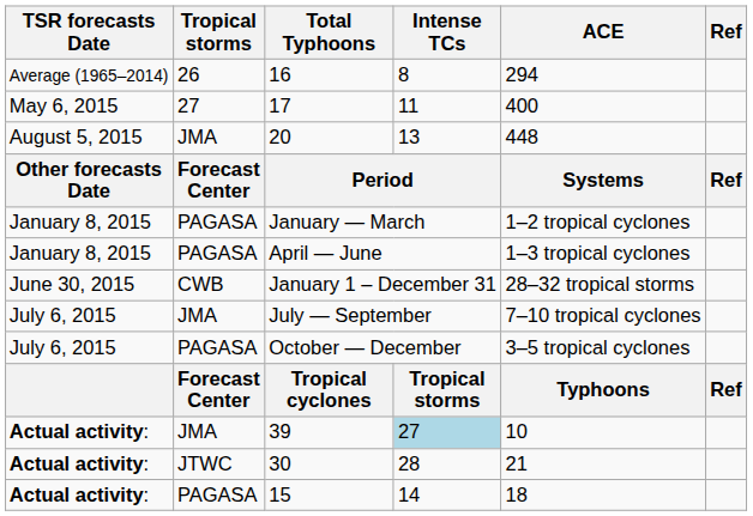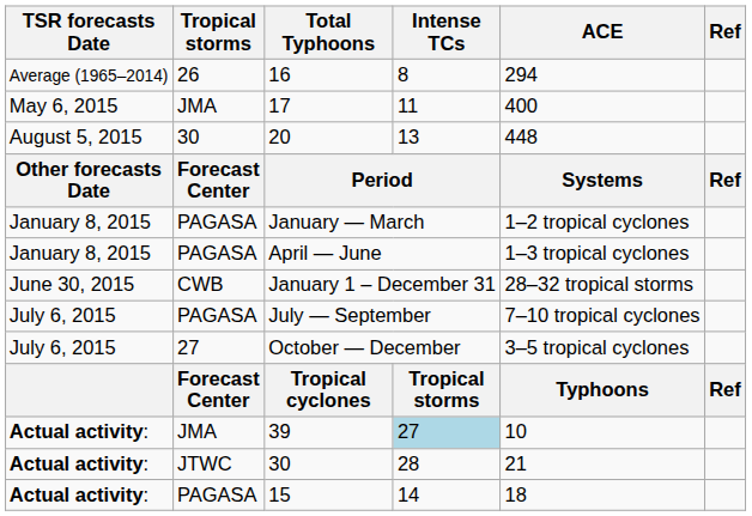17 | Tropical storms: 27 -> JMA
20 | Tropical storms: JMA -> 30
July — September | Tropical storms: JMA -> PAGASA
October — December | Tropical storms: PAGASA -> 27
